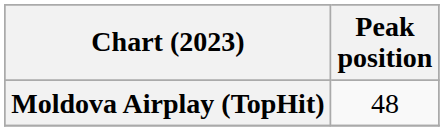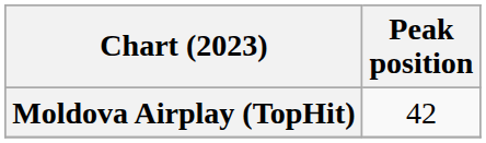Moldova Airplay (TopHit) | Peak position: 48 -> 42
